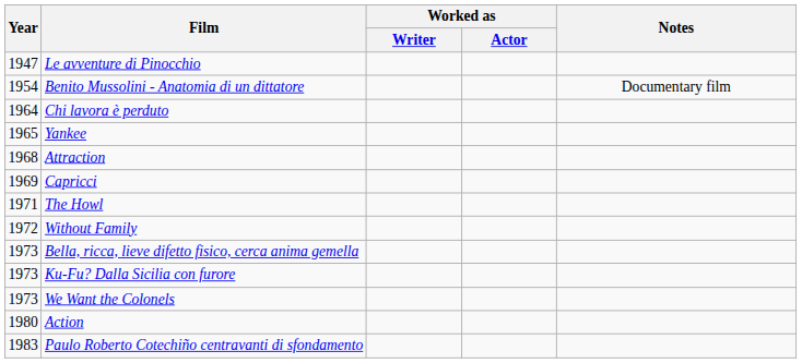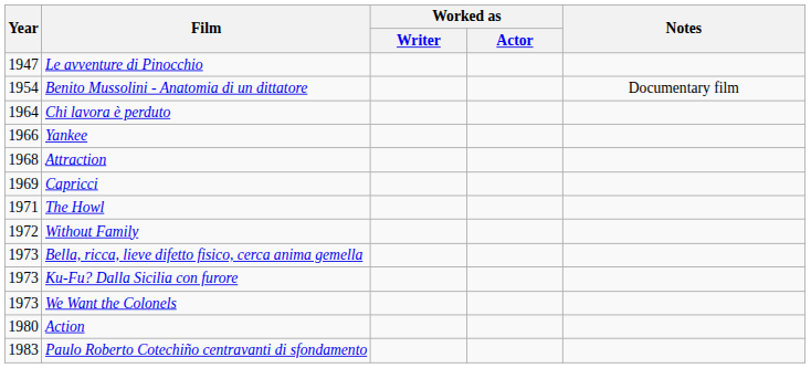Yankee | Year: 1965 -> 1966
